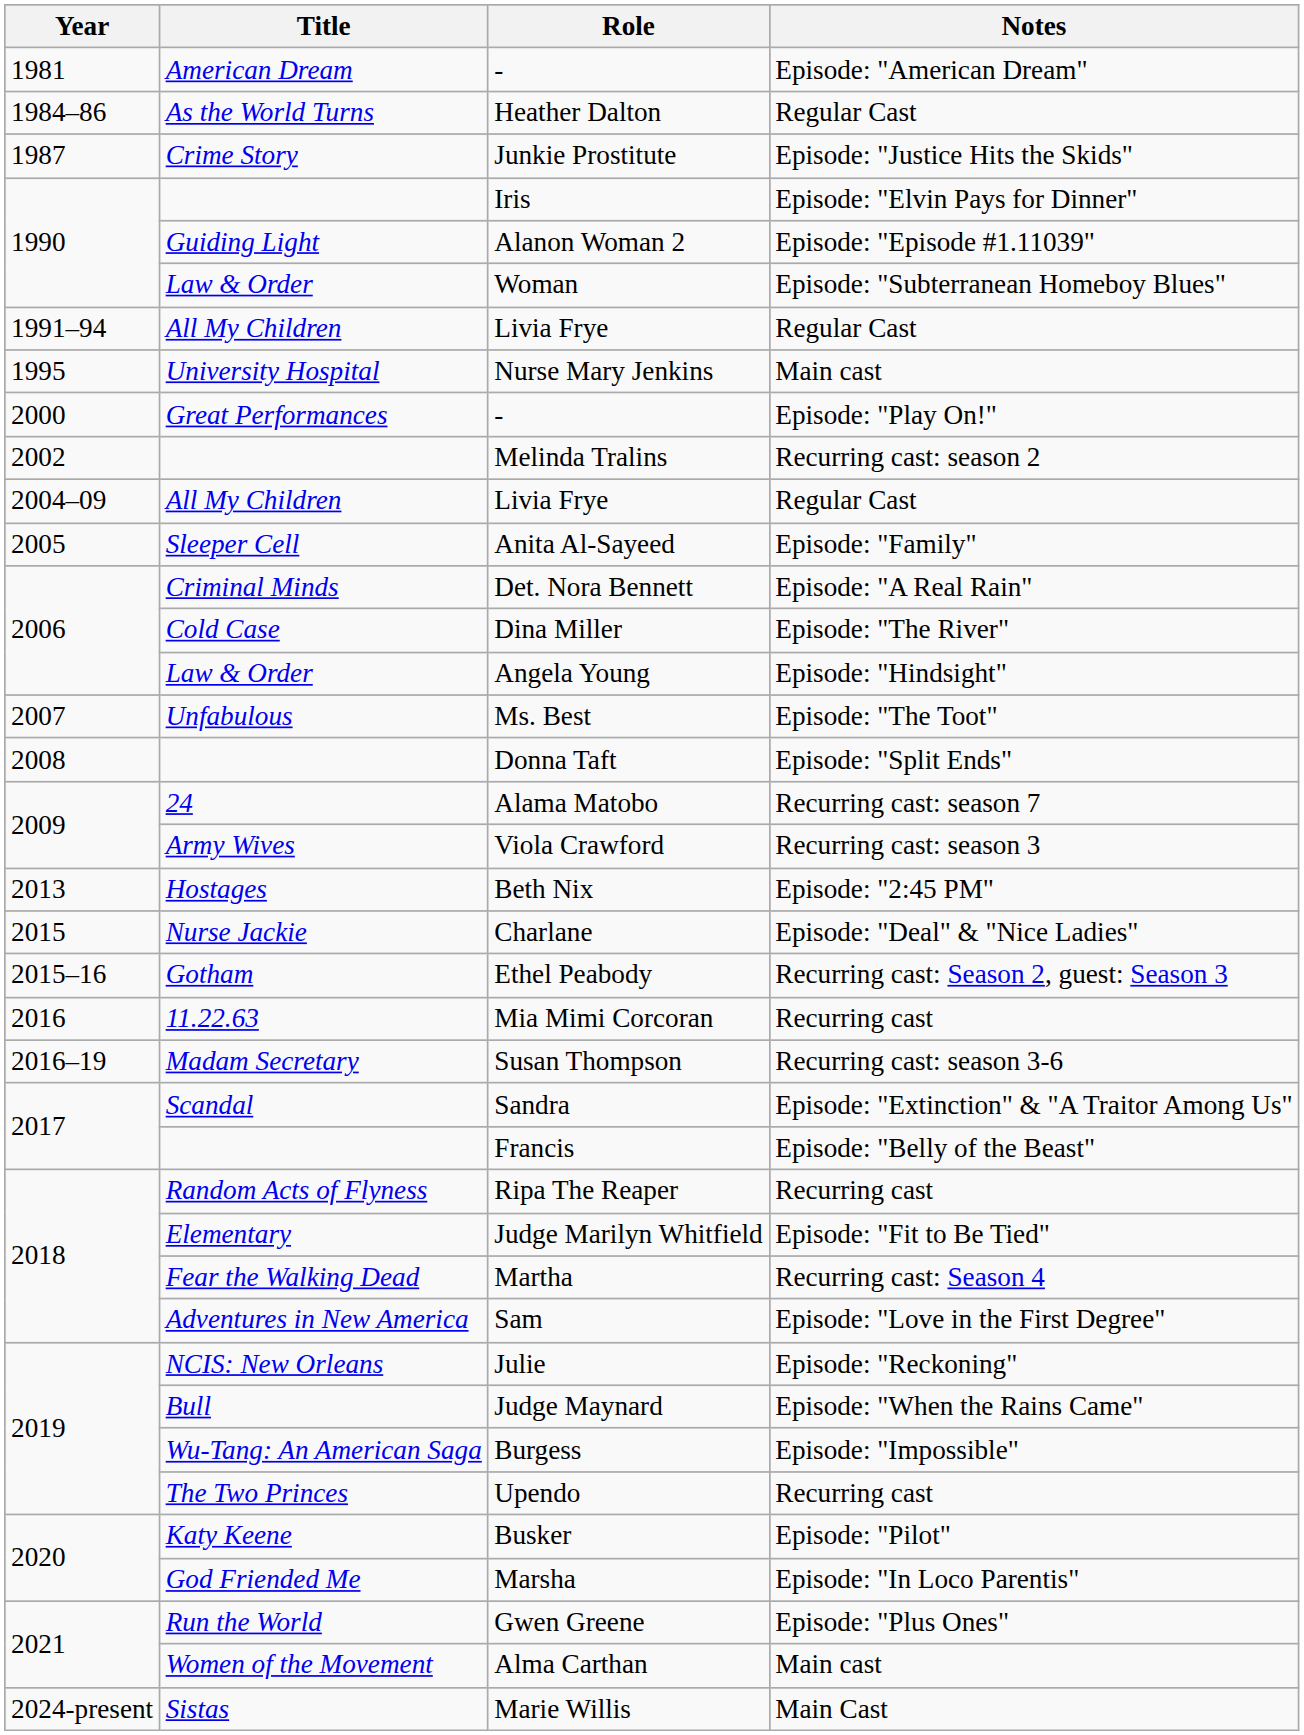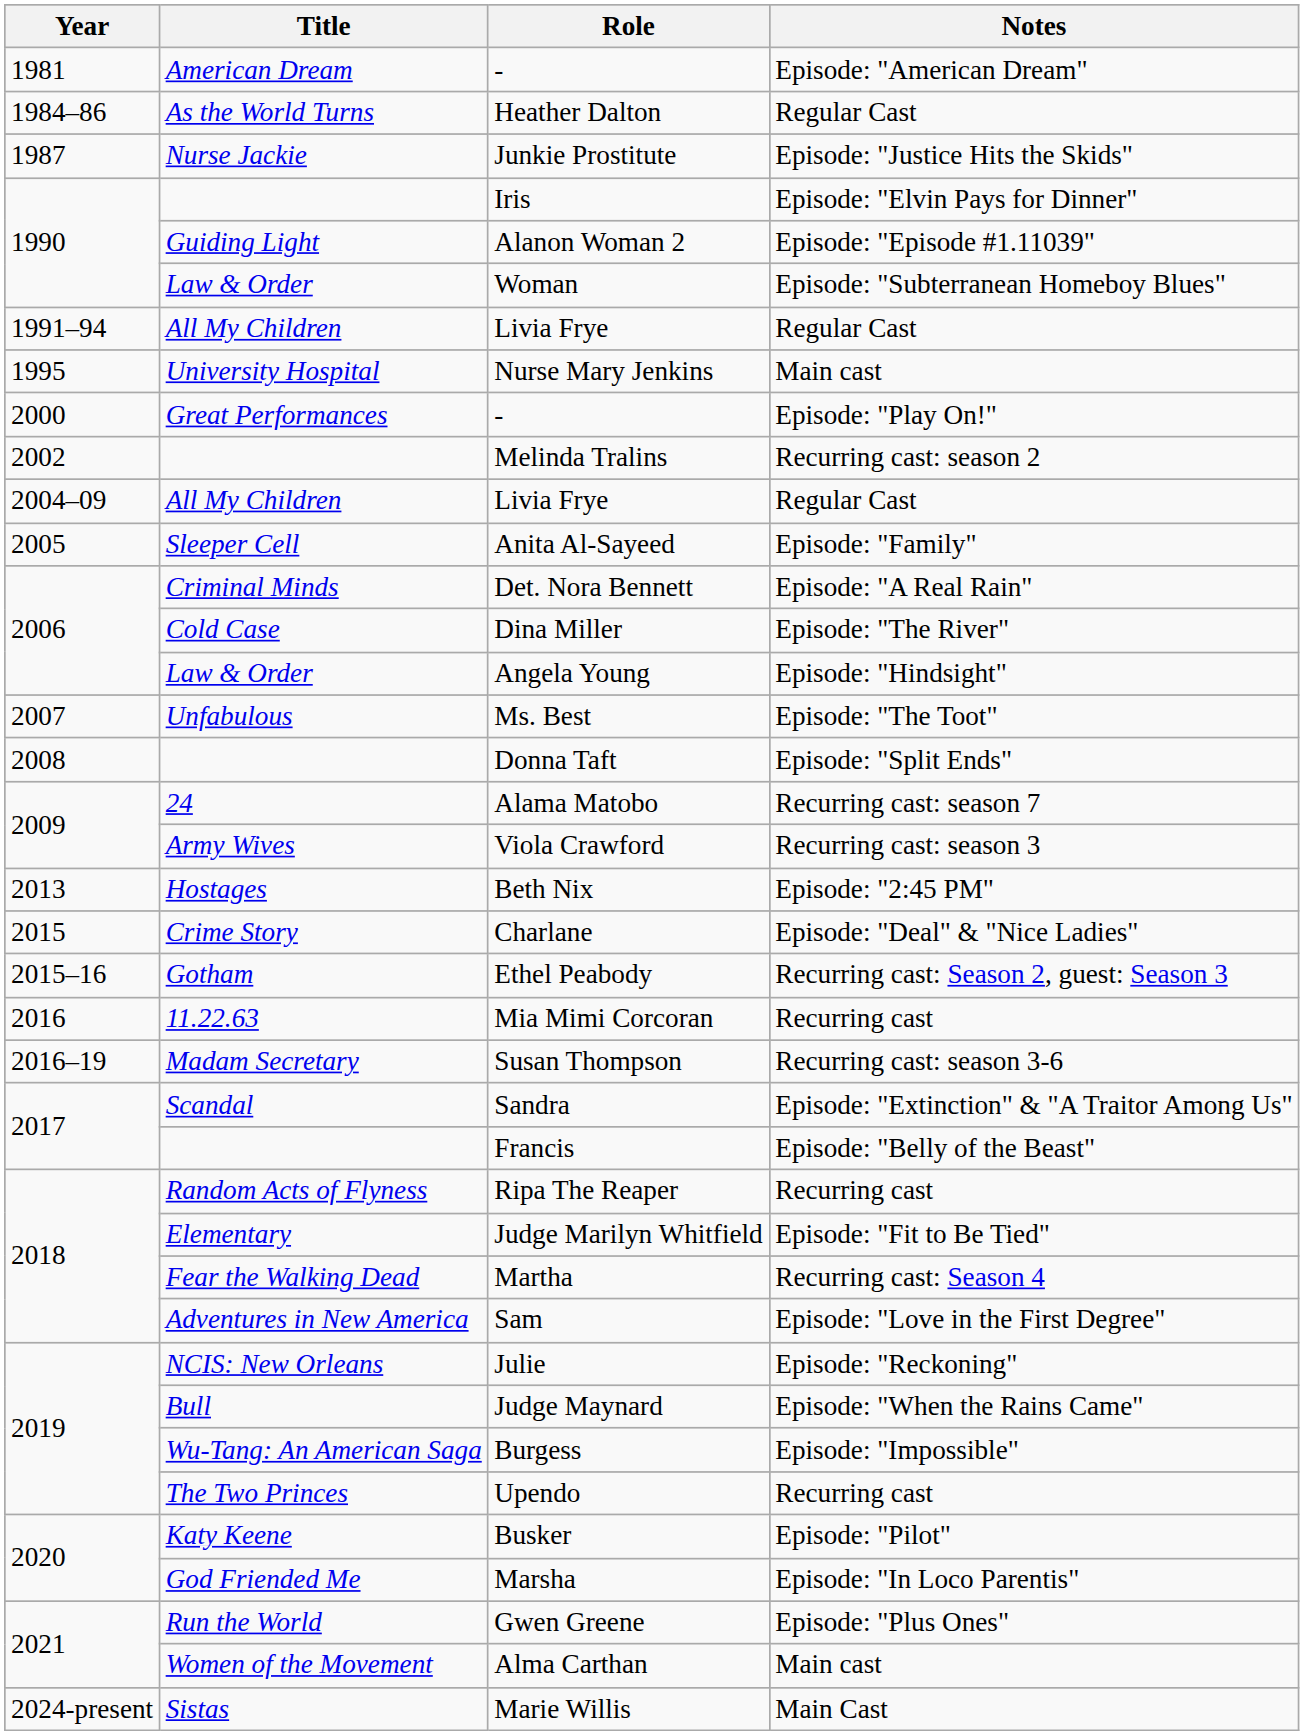Junkie Prostitute | Title: Crime Story -> Nurse Jackie
Charlane | Title: Nurse Jackie -> Crime Story
